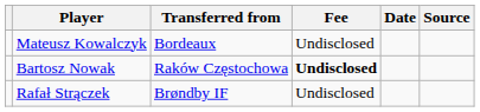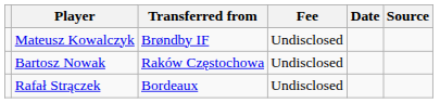Mateusz Kowalczyk | Transferred from: Bordeaux -> Brøndby IF
Bartosz Nowak | Fee: bold -> normal
Rafał Strączek | Transferred from: Brøndby IF -> Bordeaux
